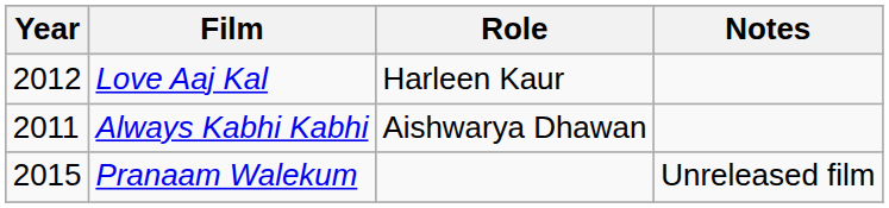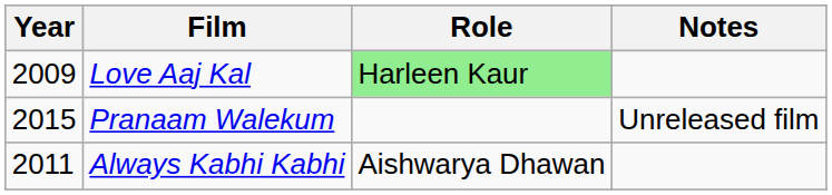Love Aaj Kal | Year: 2012 -> 2009
Love Aaj Kal | Role: no background -> lightgreen background
rows swapped: Always Kabhi Kabhi <-> Pranaam Walekum
